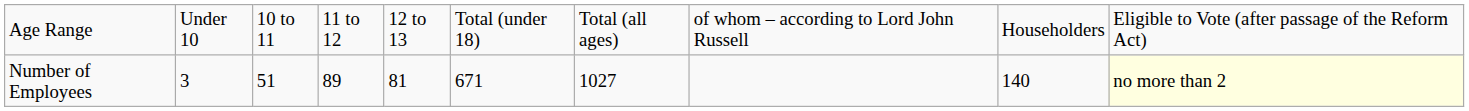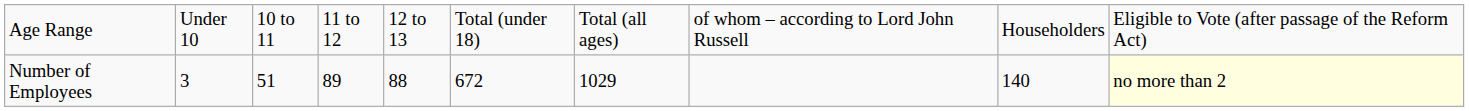Number of Employees | column 5: 81 -> 88
Number of Employees | column 6: 671 -> 672
Number of Employees | column 7: 1027 -> 1029
